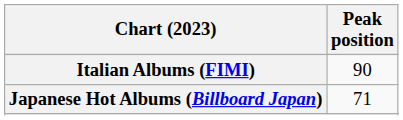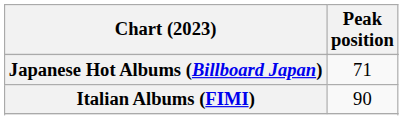rows swapped: Italian Albums (FIMI) <-> Japanese Hot Albums (Billboard Japan)
